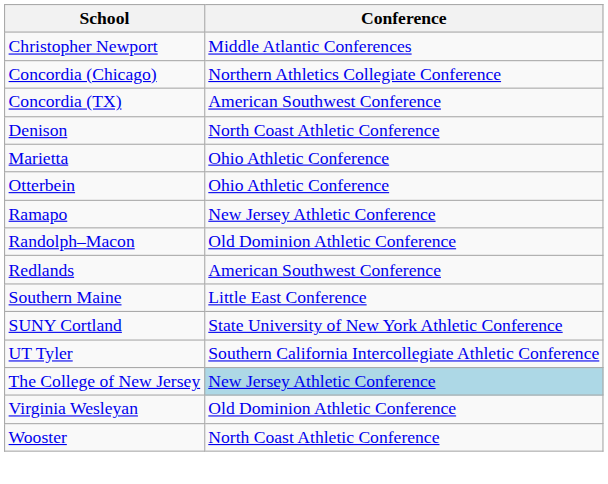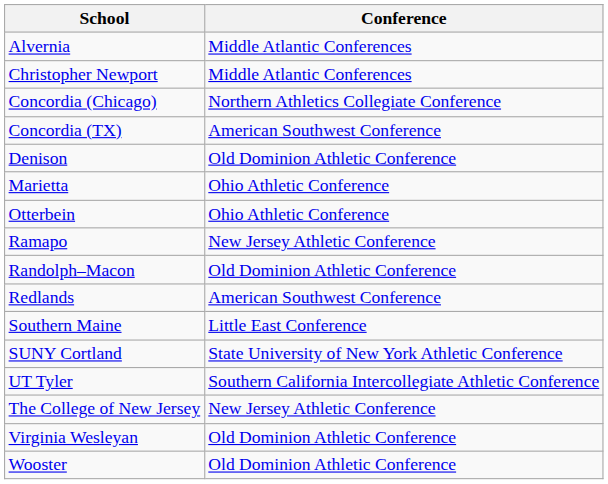+ row: Alvernia | Middle Atlantic Conferences
Denison | Conference: North Coast Athletic Conference -> Old Dominion Athletic Conference
The College of New Jersey | Conference: lightblue background -> no background
Wooster | Conference: North Coast Athletic Conference -> Old Dominion Athletic Conference
